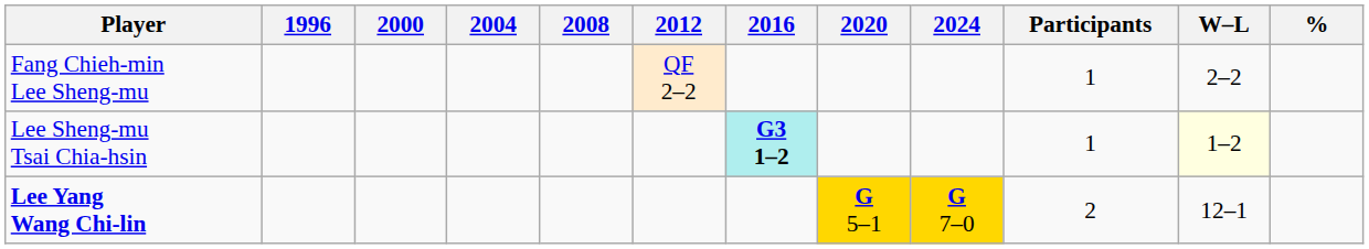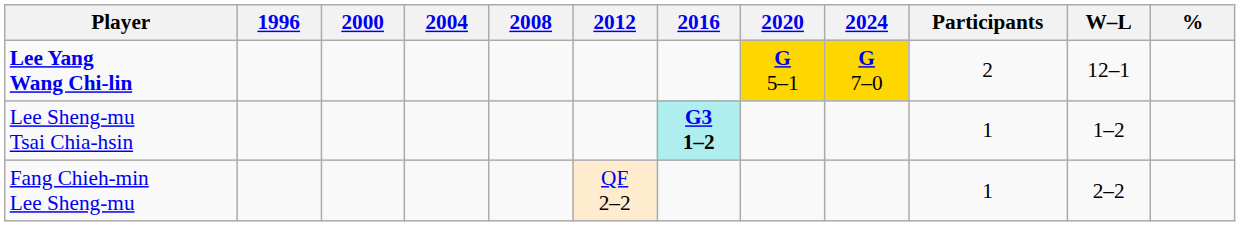rows swapped: Fang Chieh-min Lee Sheng-mu <-> Lee Yang Wang Chi-lin
Lee Sheng-mu Tsai Chia-hsin | W–L: lightyellow background -> no background
